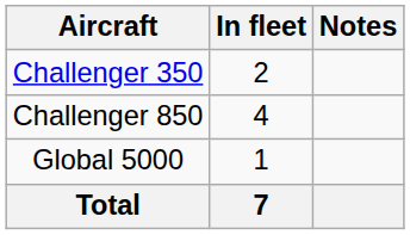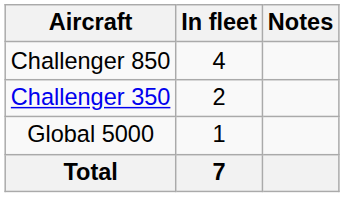rows swapped: Challenger 350 <-> Challenger 850
